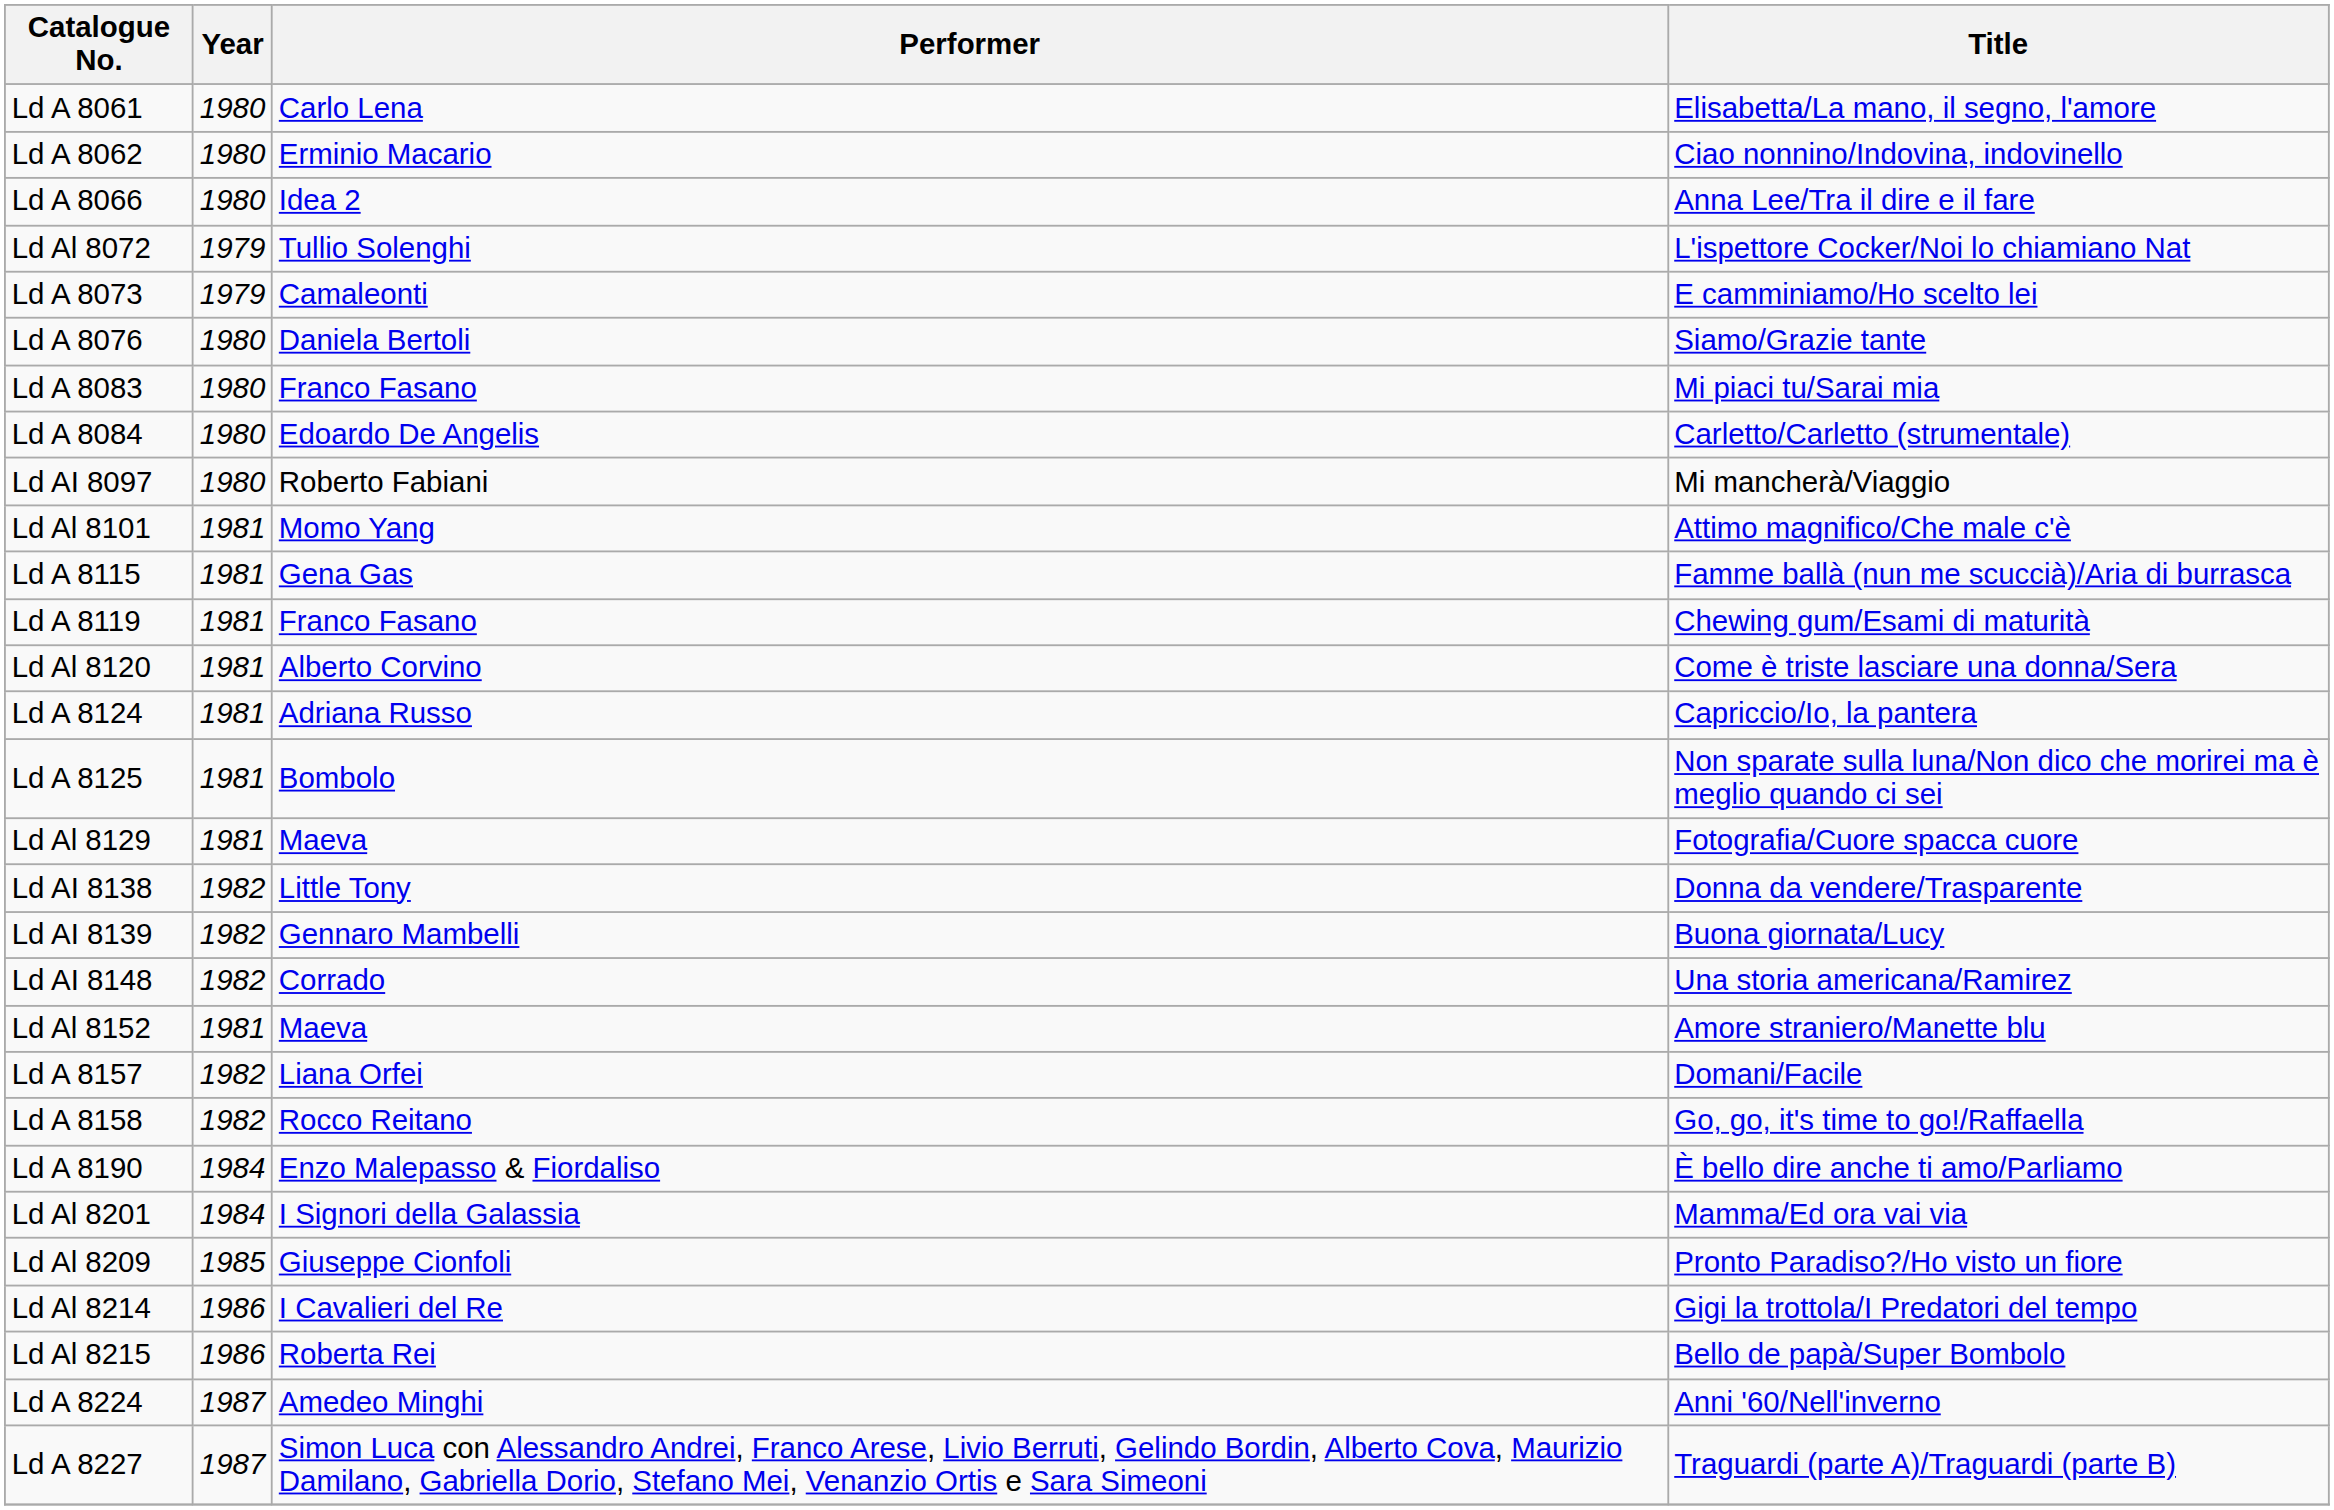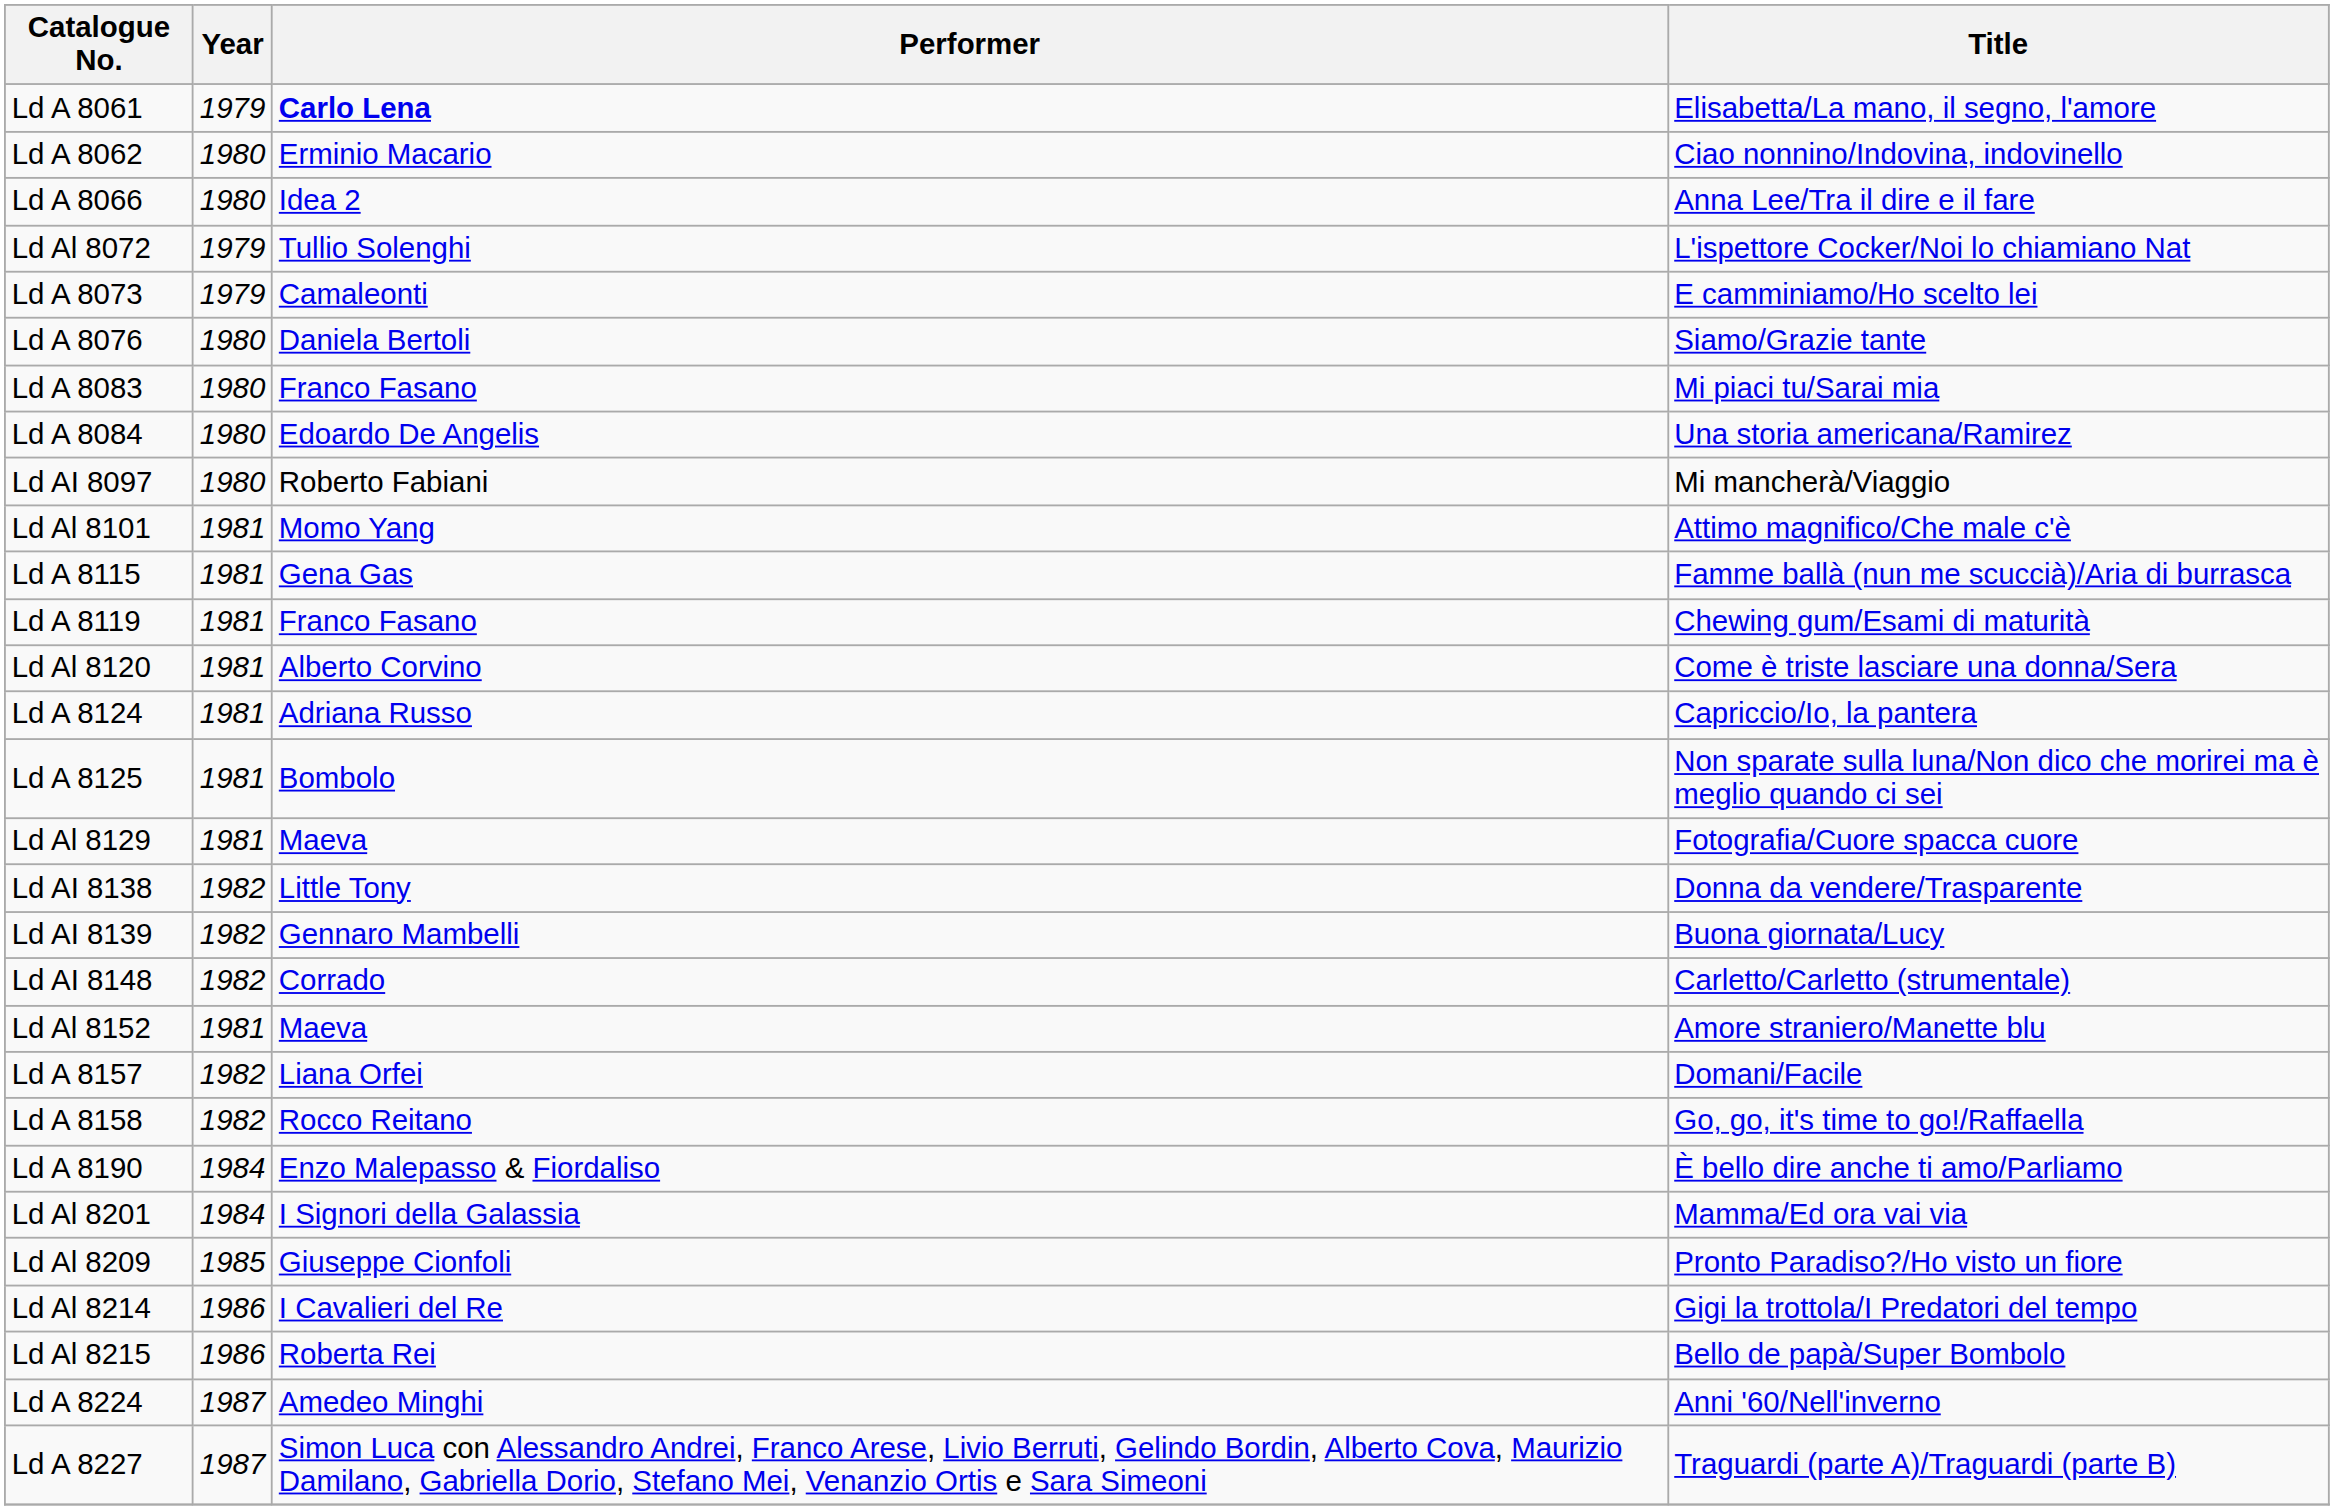Ld A 8061 | Year: 1980 -> 1979
Ld A 8061 | Performer: normal -> bold
Ld A 8084 | Title: Carletto/Carletto (strumentale) -> Una storia americana/Ramirez
Ld AI 8148 | Title: Una storia americana/Ramirez -> Carletto/Carletto (strumentale)
